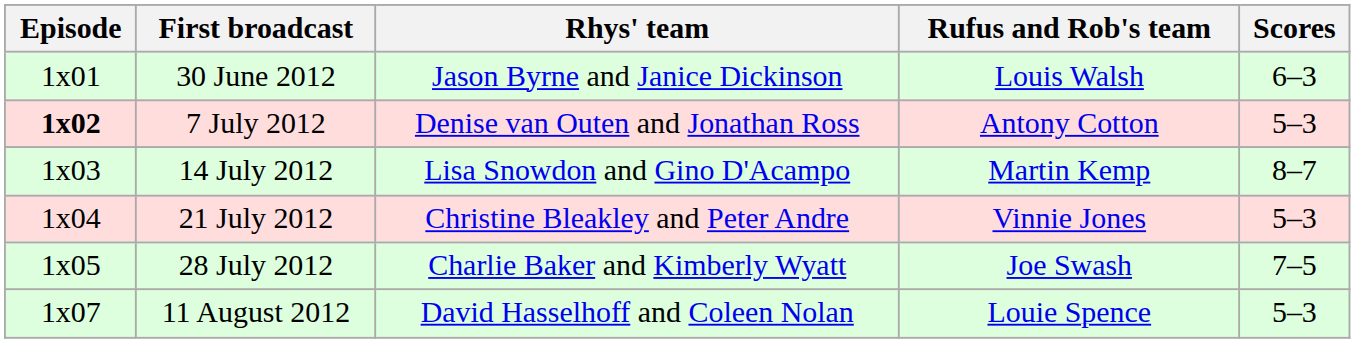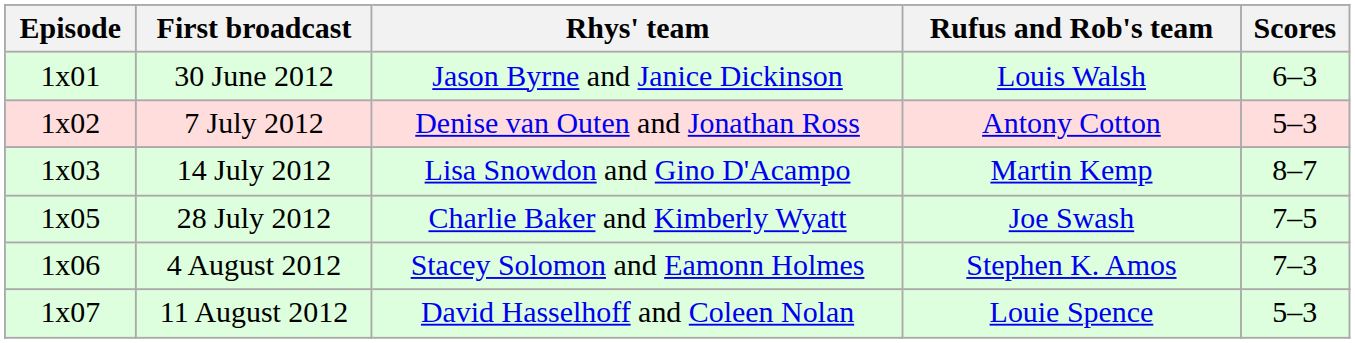7 July 2012 | Episode: bold -> normal
- row: 1x04 | 21 July 2012 | Christine Bleakley and Peter Andre | Vinnie Jones | 5–3
+ row: 1x06 | 4 August 2012 | Stacey Solomon and Eamonn Holmes | Stephen K. Amos | 7–3
